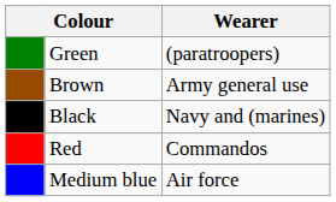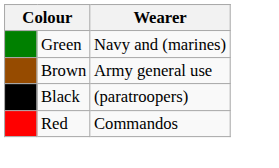Green | Wearer: (paratroopers) -> Navy and (marines)
Black | Wearer: Navy and (marines) -> (paratroopers)
- row: Medium blue | Air force
